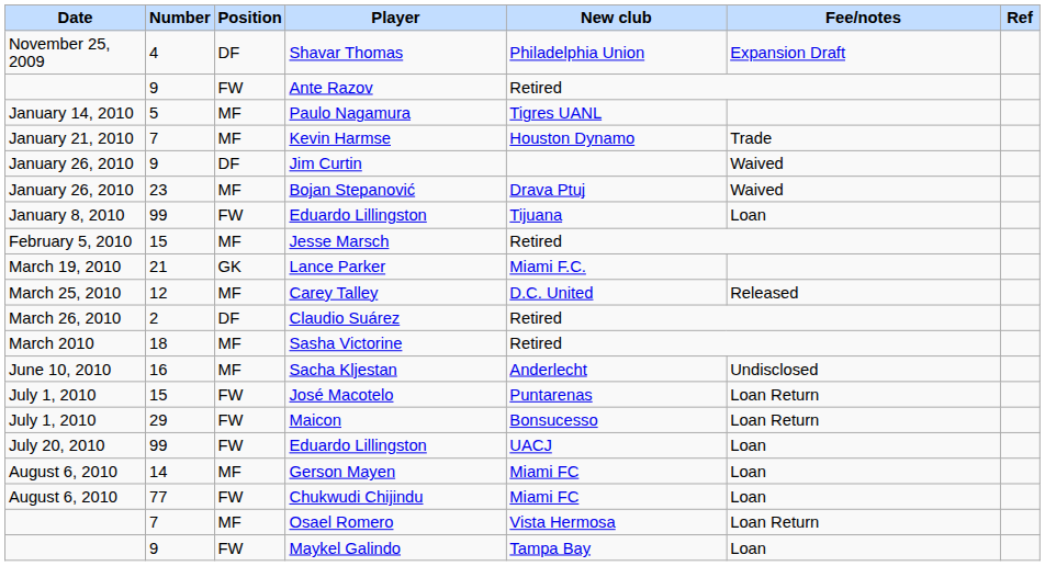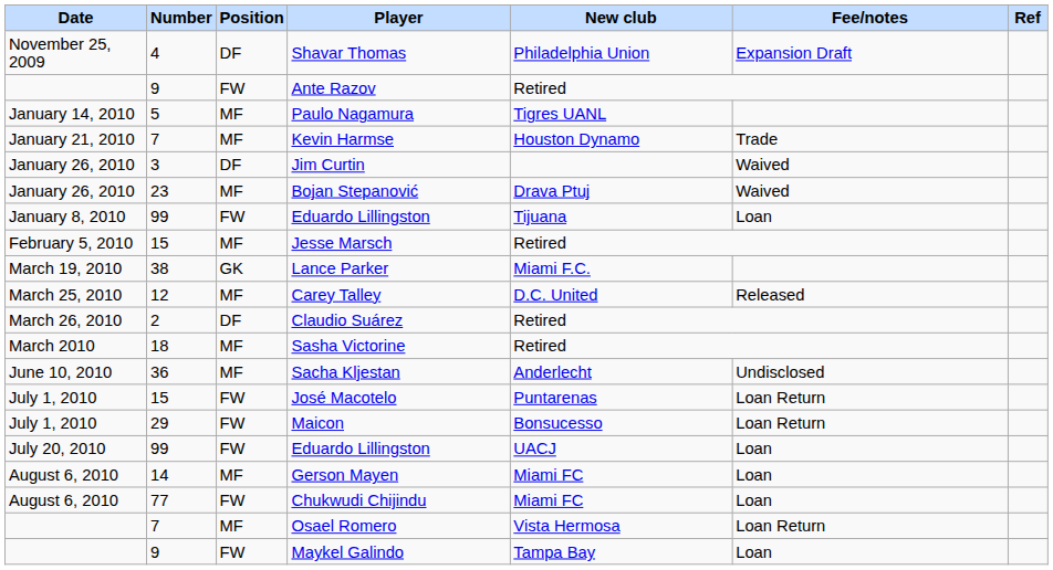Jim Curtin | Number: 9 -> 3
Lance Parker | Number: 21 -> 38
Sacha Kljestan | Number: 16 -> 36
